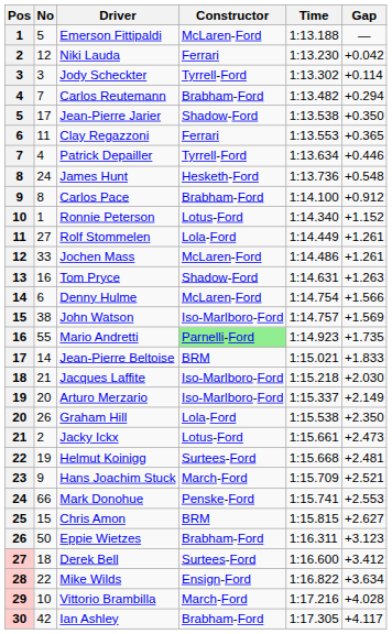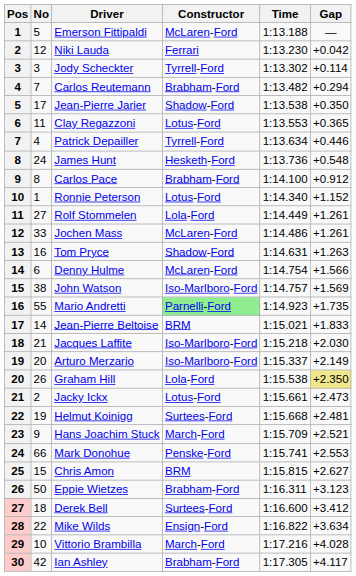Clay Regazzoni | Constructor: Ferrari -> Lotus-Ford
Graham Hill | Gap: no background -> khaki background
